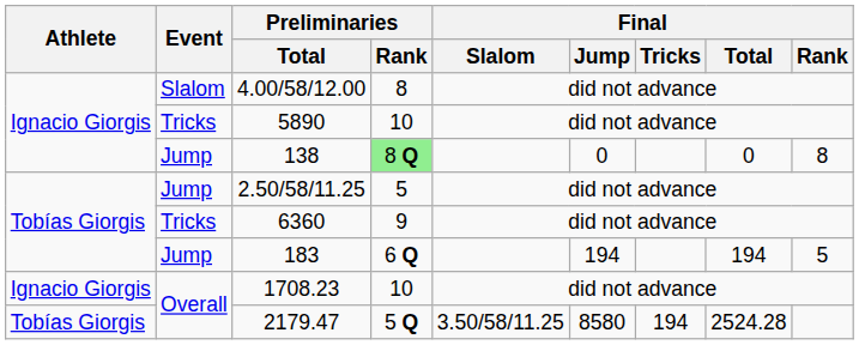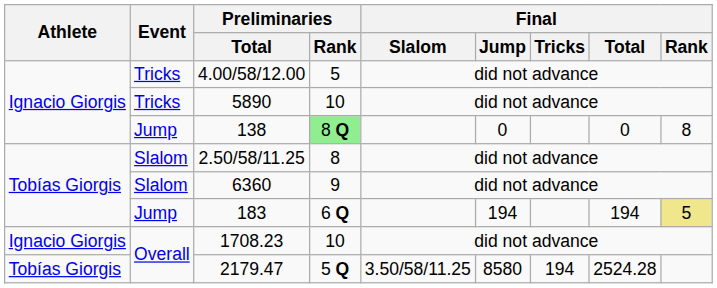4.00/58/12.00 | Event: Slalom -> Tricks
4.00/58/12.00 | Preliminaries / Rank: 8 -> 5
2.50/58/11.25 | Event: Jump -> Slalom
2.50/58/11.25 | Preliminaries / Rank: 5 -> 8
6360 | Event: Tricks -> Slalom
183 | Final / Rank: no background -> khaki background
